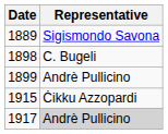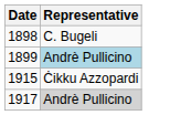- row: 1889 | Sigismondo Savona
1899 | Representative: no background -> lightblue background
